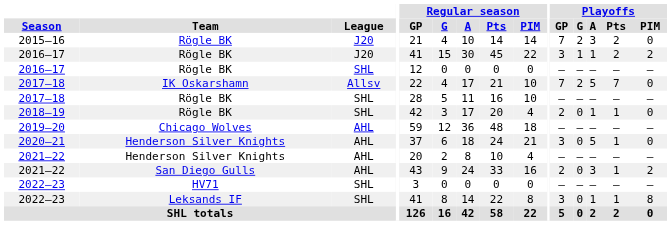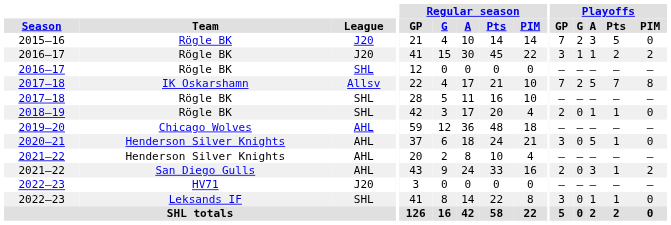2015–16 | Playoffs / Pts: 2 -> 5
2017–18 / IK Oskarshamn | Playoffs / PIM: 0 -> 8
2022–23 / HV71 | League: SHL -> J20
2022–23 / Leksands IF | Playoffs / PIM: 8 -> 0
